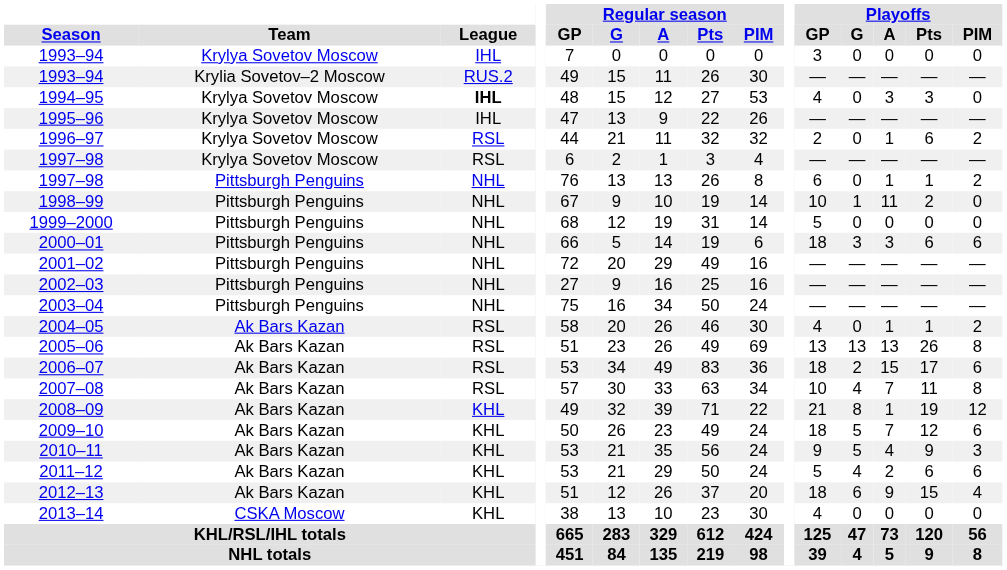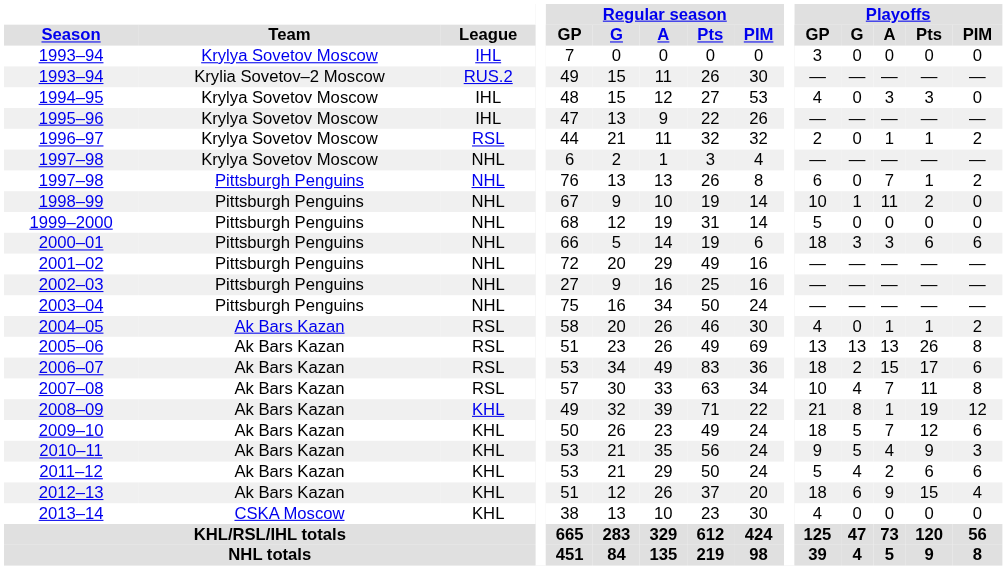1994–95 | League: bold -> normal
1996–97 | Playoffs / Pts: 6 -> 1
1997–98 / Krylya Sovetov Moscow | League: RSL -> NHL
1997–98 / Pittsburgh Penguins | Playoffs / A: 1 -> 7
